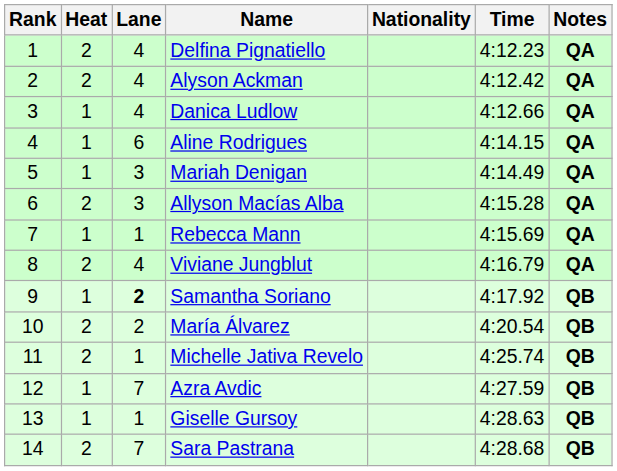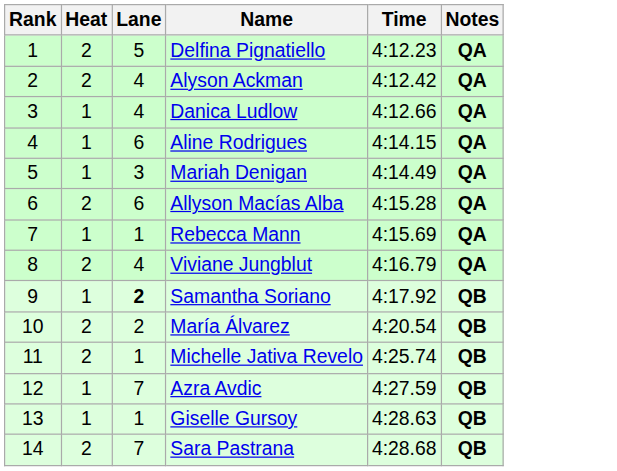- column: Nationality
Delfina Pignatiello | Lane: 4 -> 5
Allyson Macías Alba | Lane: 3 -> 6
